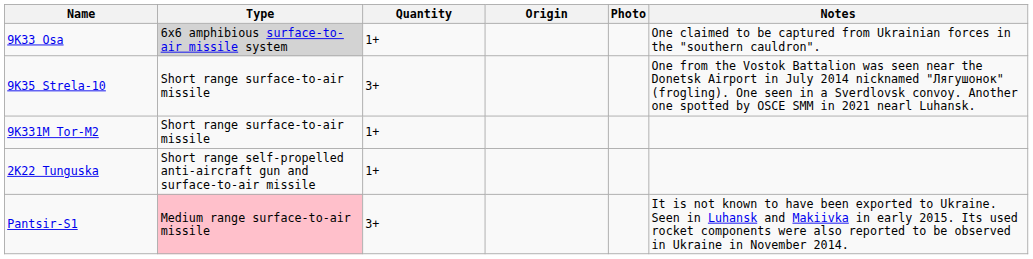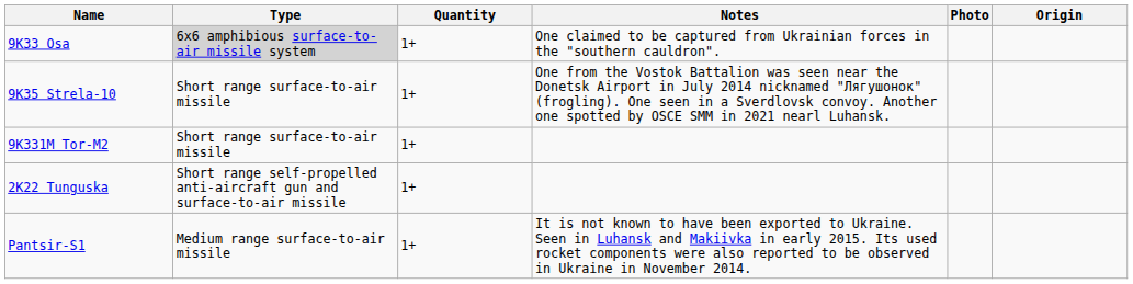columns swapped: Origin <-> Notes
9K35 Strela-10 | Quantity: 3+ -> 1+
Pantsir-S1 | Type: pink background -> no background
Pantsir-S1 | Quantity: 3+ -> 1+
